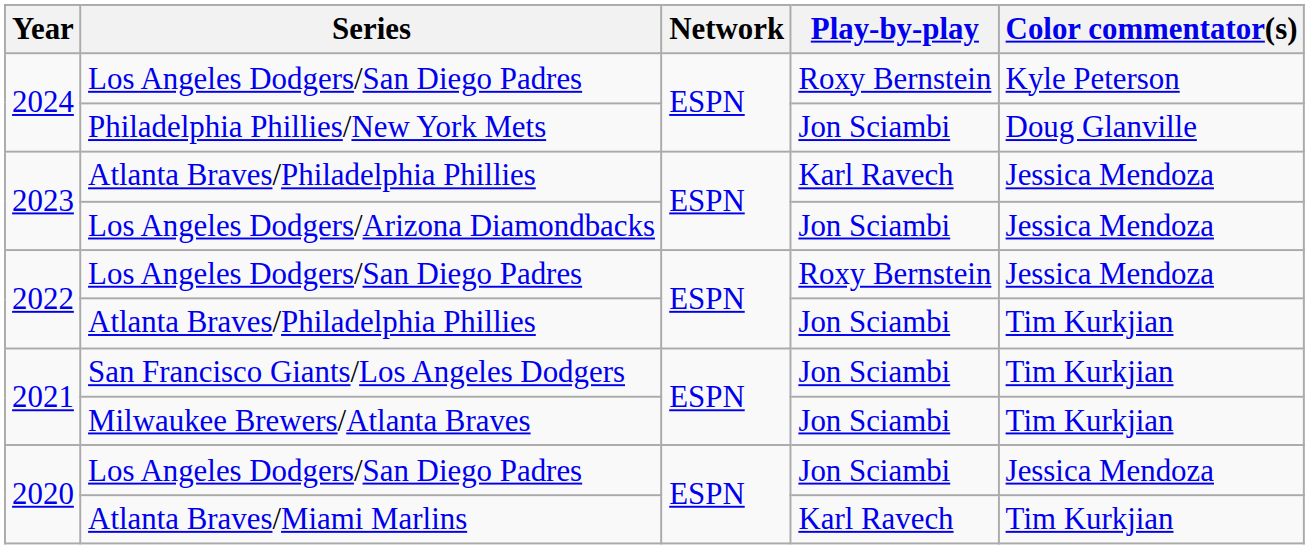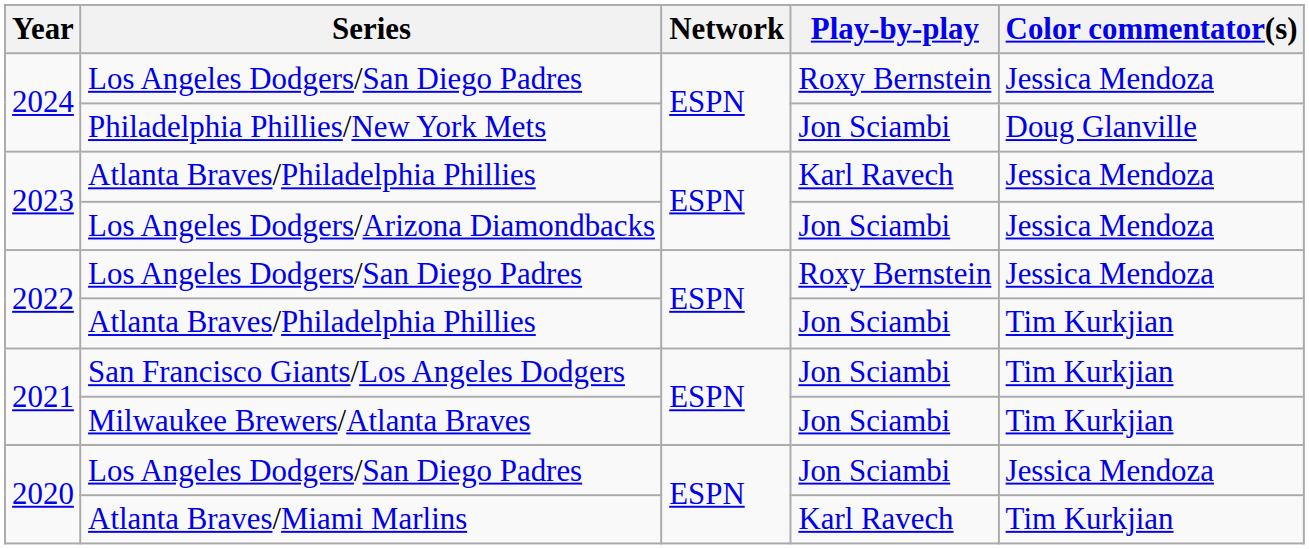2024 / Los Angeles Dodgers/San Diego Padres | Color commentator(s): Kyle Peterson -> Jessica Mendoza
